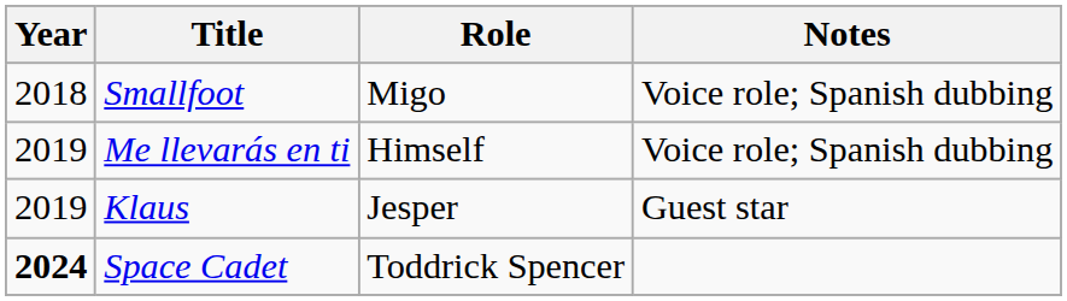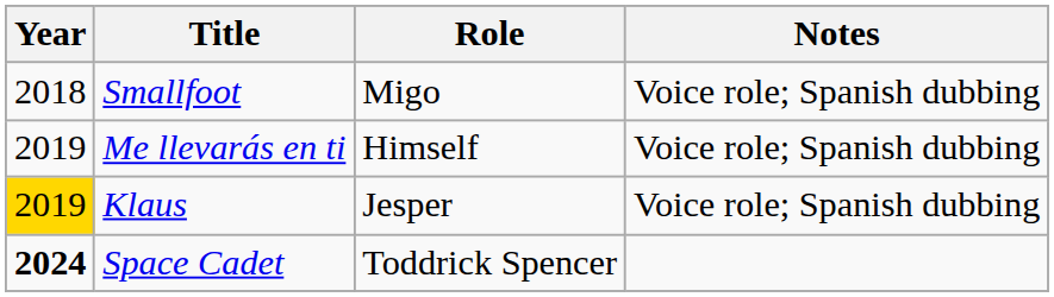Klaus | Year: no background -> gold background
Klaus | Notes: Guest star -> Voice role; Spanish dubbing
